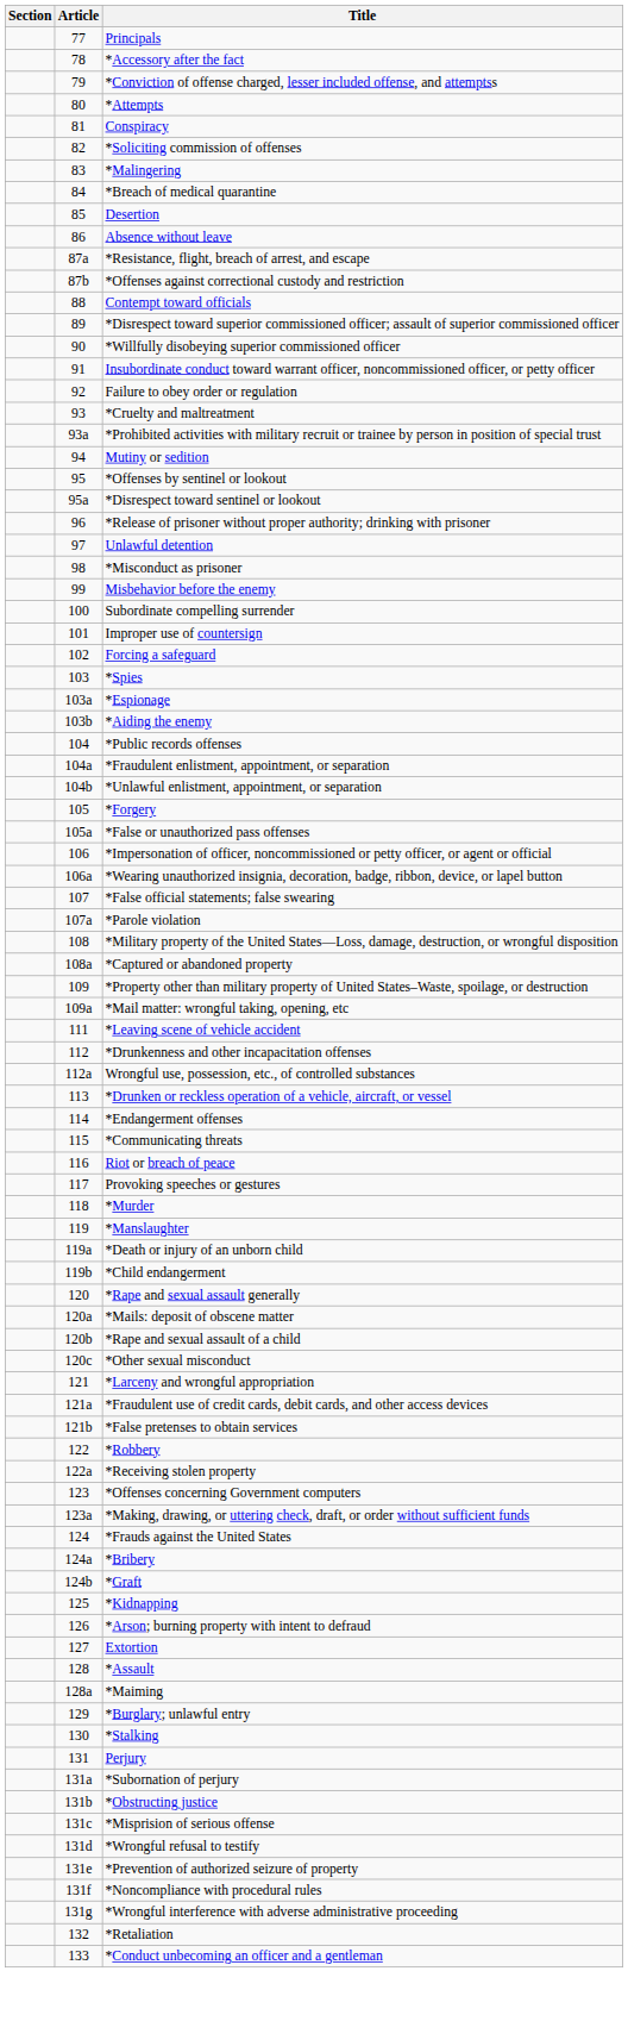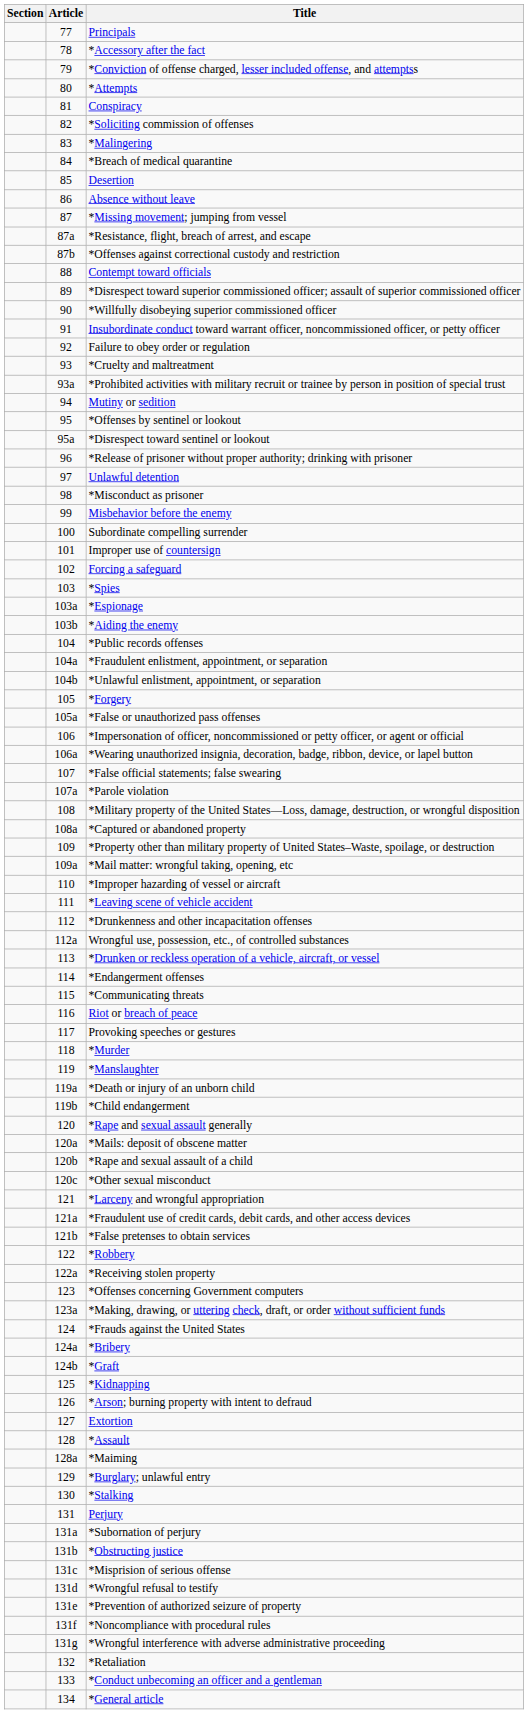+ row: 87 | *Missing movement; jumping from vessel
+ row: 110 | *Improper hazarding of vessel or aircraft
+ row: 134 | *General article
